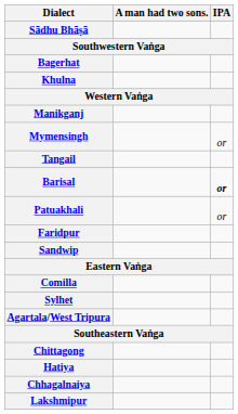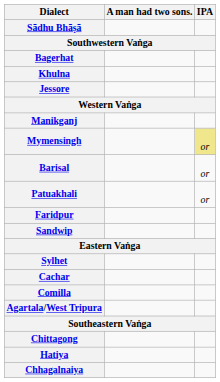+ row: Jessore
Mymensingh | IPA: no background -> khaki background
- row: Tangail
Barisal | IPA: bold -> normal
rows swapped: Sylhet <-> Comilla
+ row: Cachar
- row: Lakshmipur
